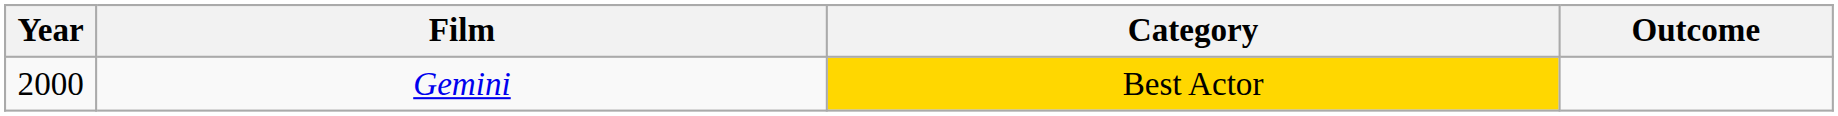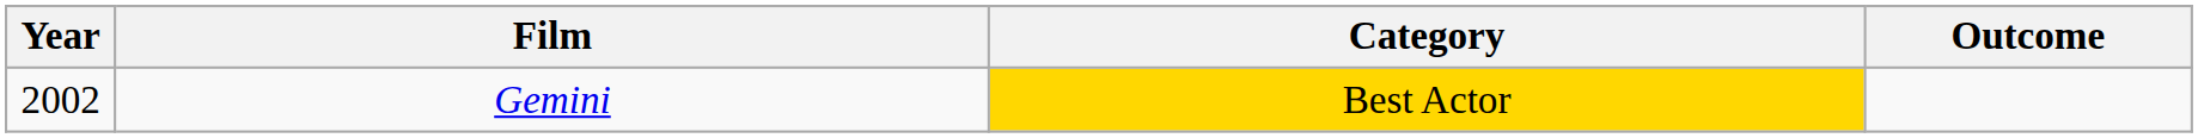Gemini | Year: 2000 -> 2002
